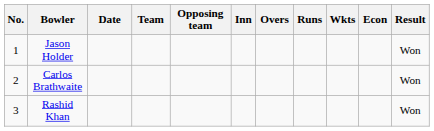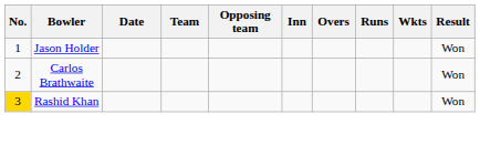- column: Econ
Rashid Khan | No.: no background -> gold background
